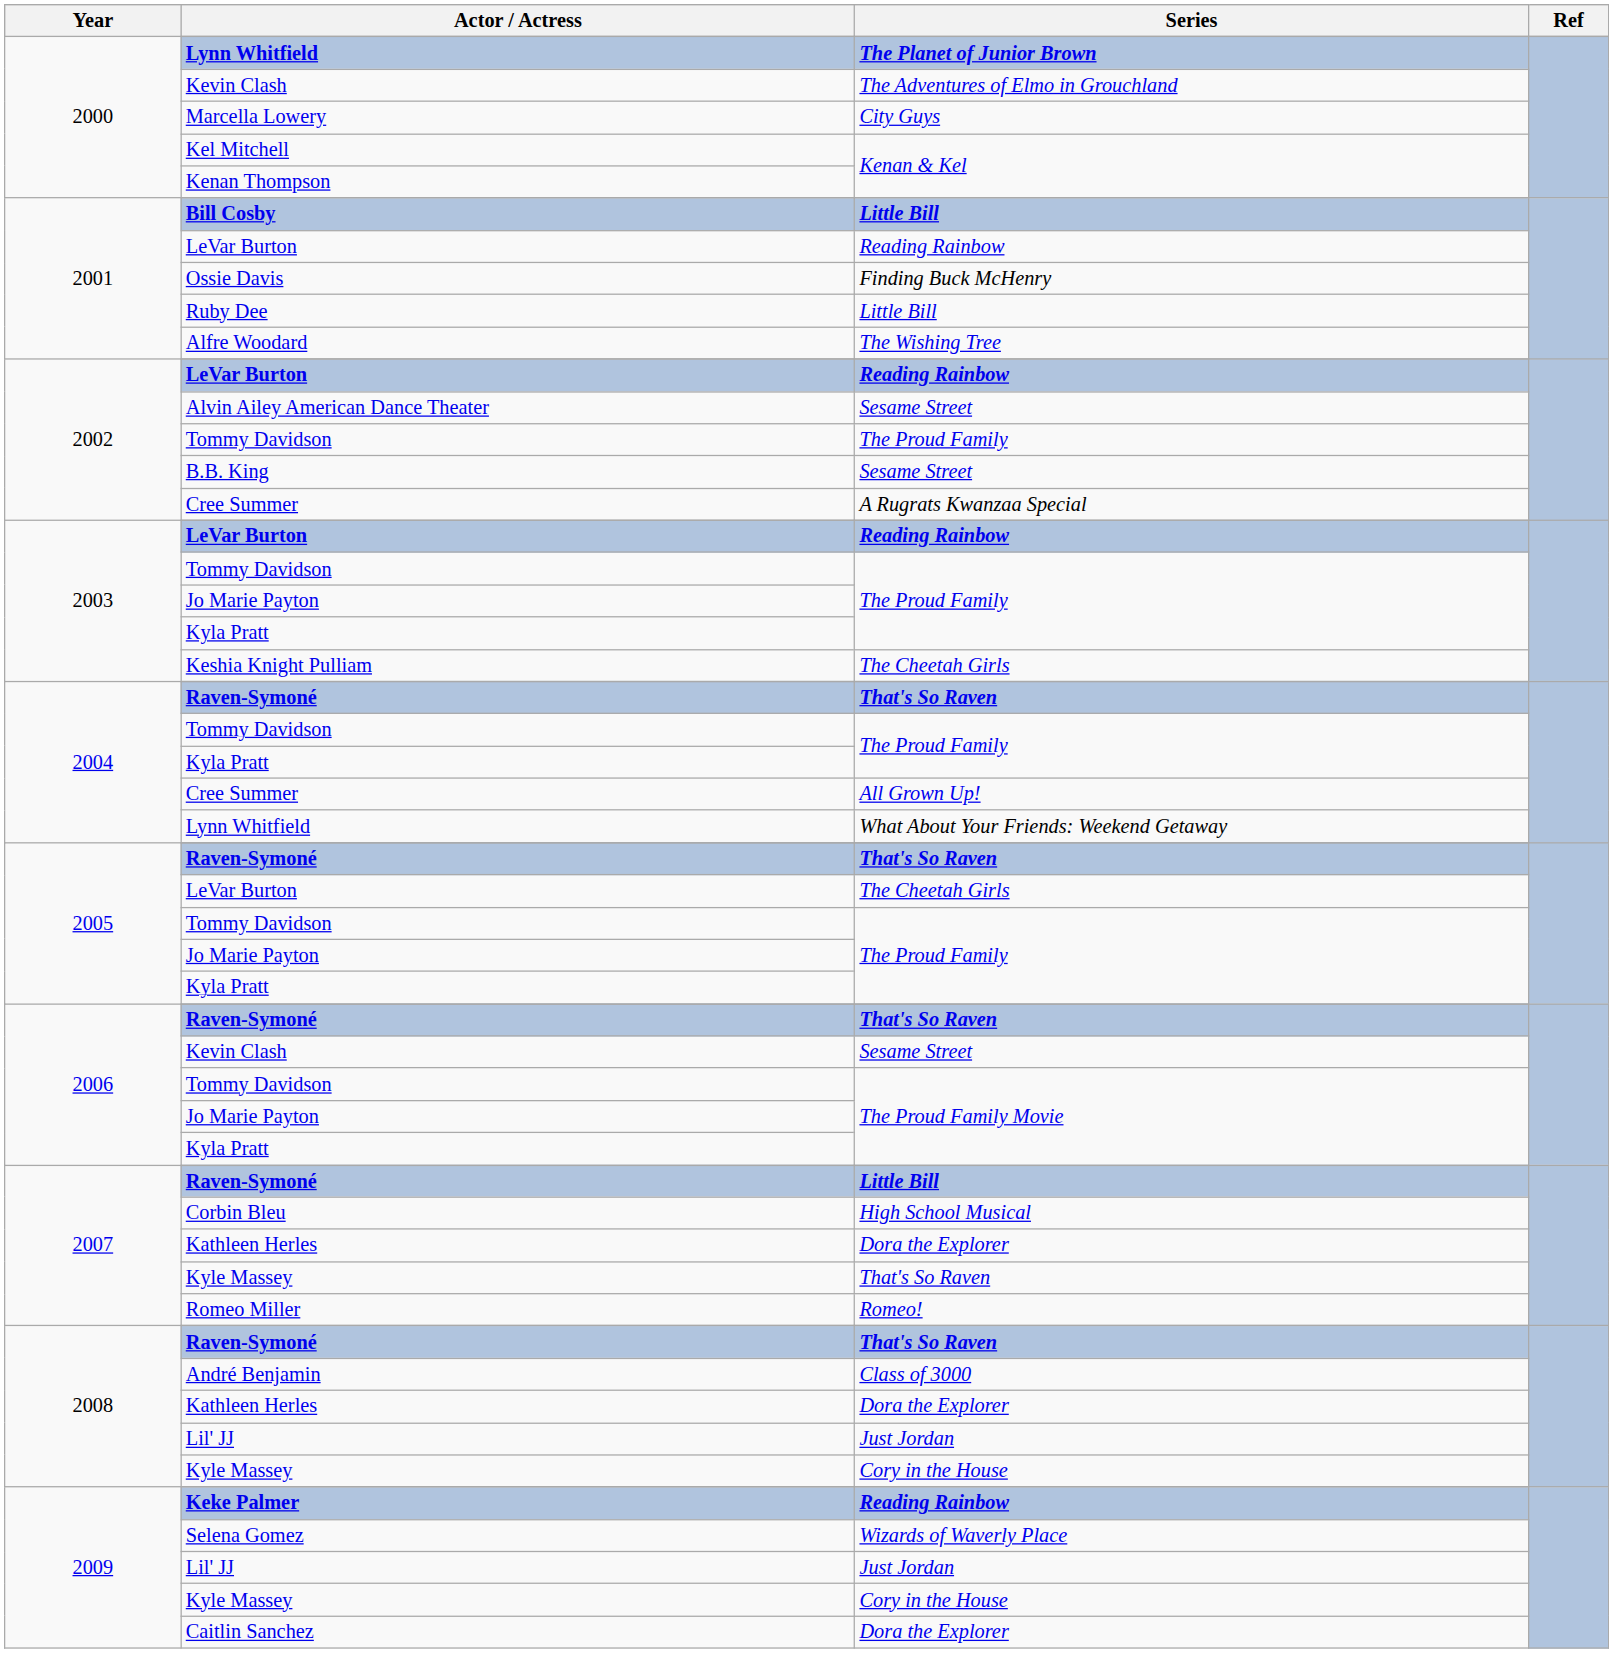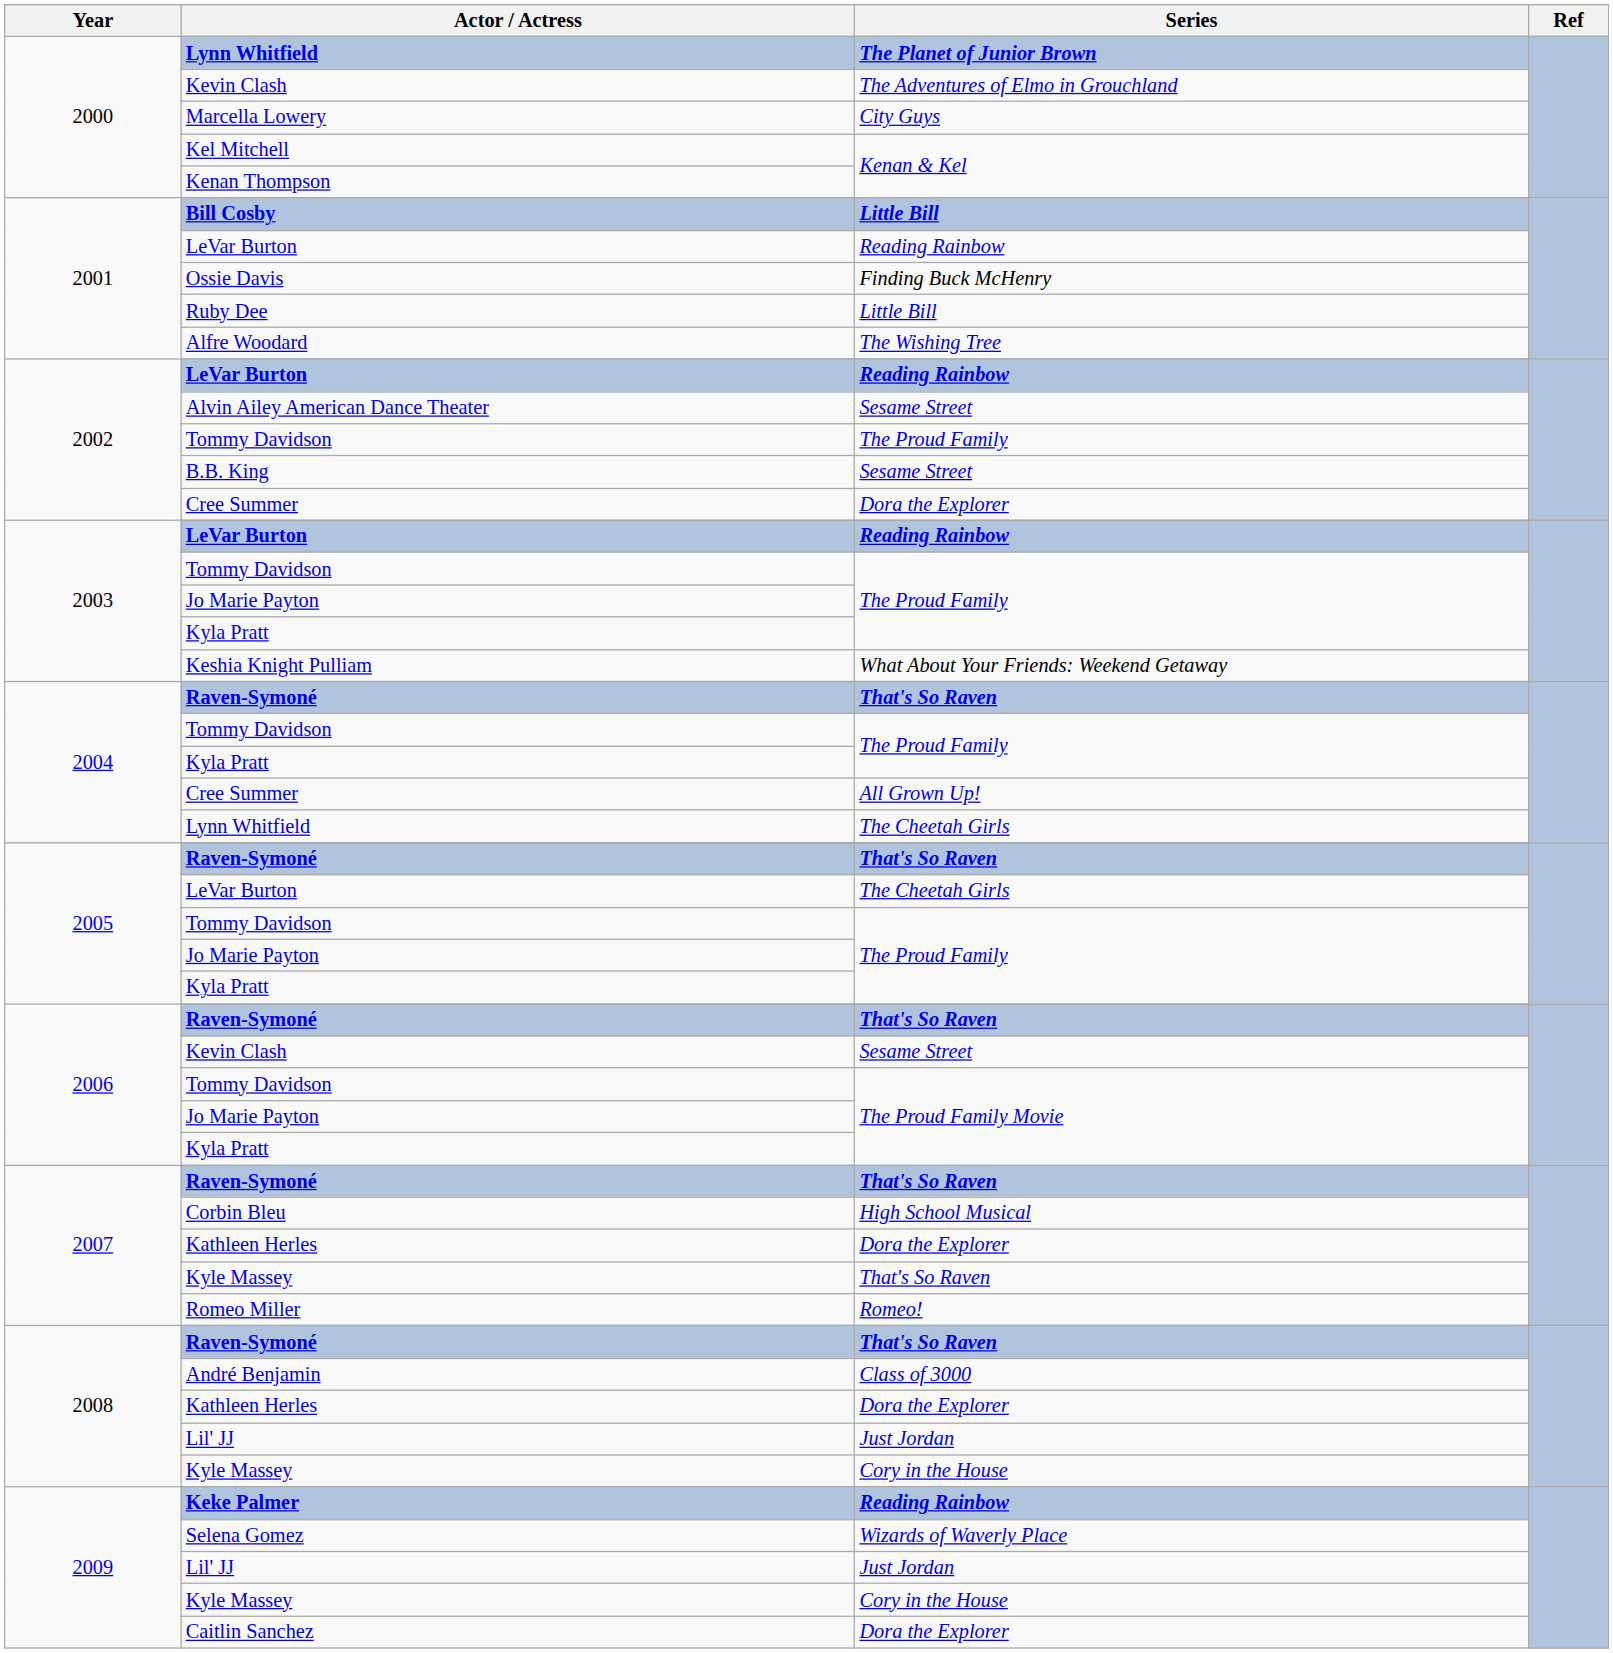2002 / Cree Summer | Series: A Rugrats Kwanzaa Special -> Dora the Explorer
Keshia Knight Pulliam | Series: The Cheetah Girls -> What About Your Friends: Weekend Getaway
2004 / Lynn Whitfield | Series: What About Your Friends: Weekend Getaway -> The Cheetah Girls
2007 / Raven-Symoné | Series: Little Bill -> That's So Raven
